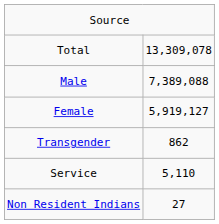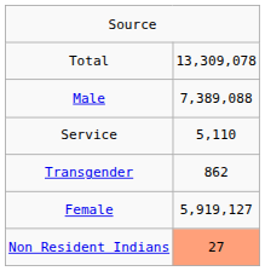rows swapped: Female <-> Service
Non Resident Indians | column 2: no background -> lightsalmon background
